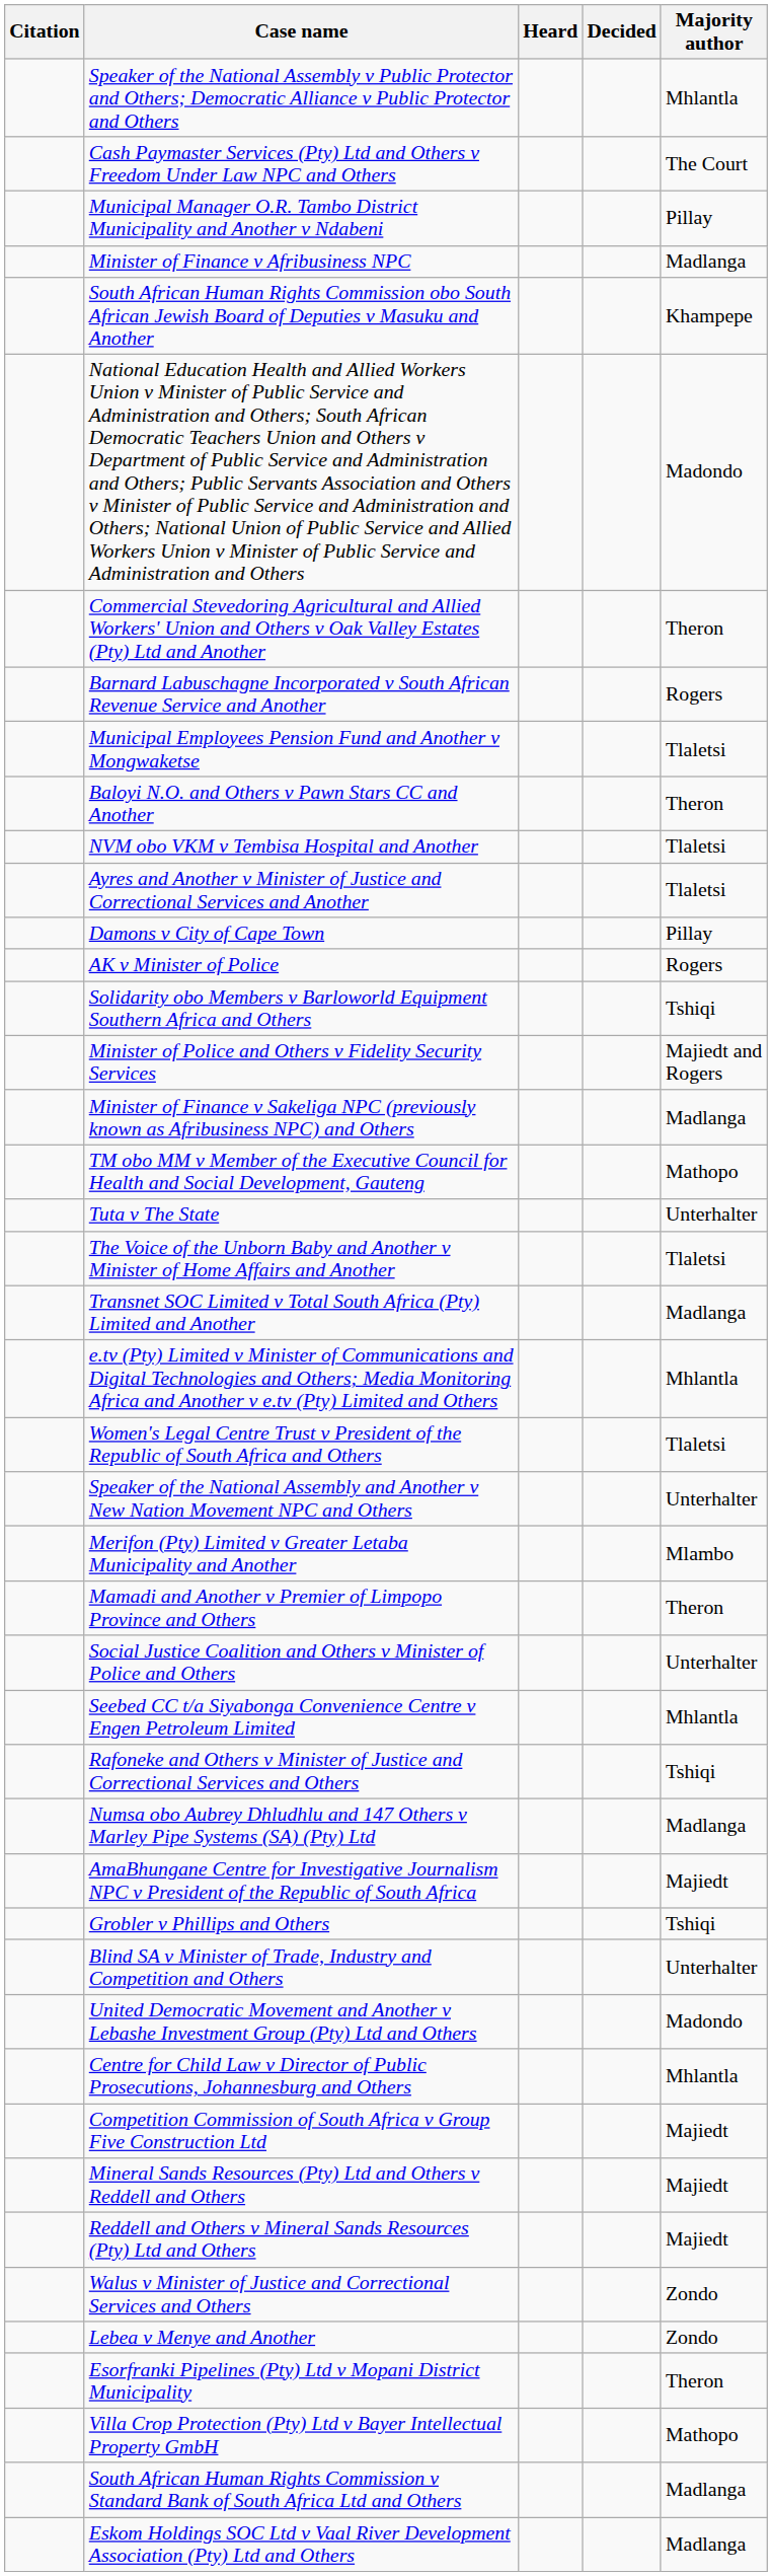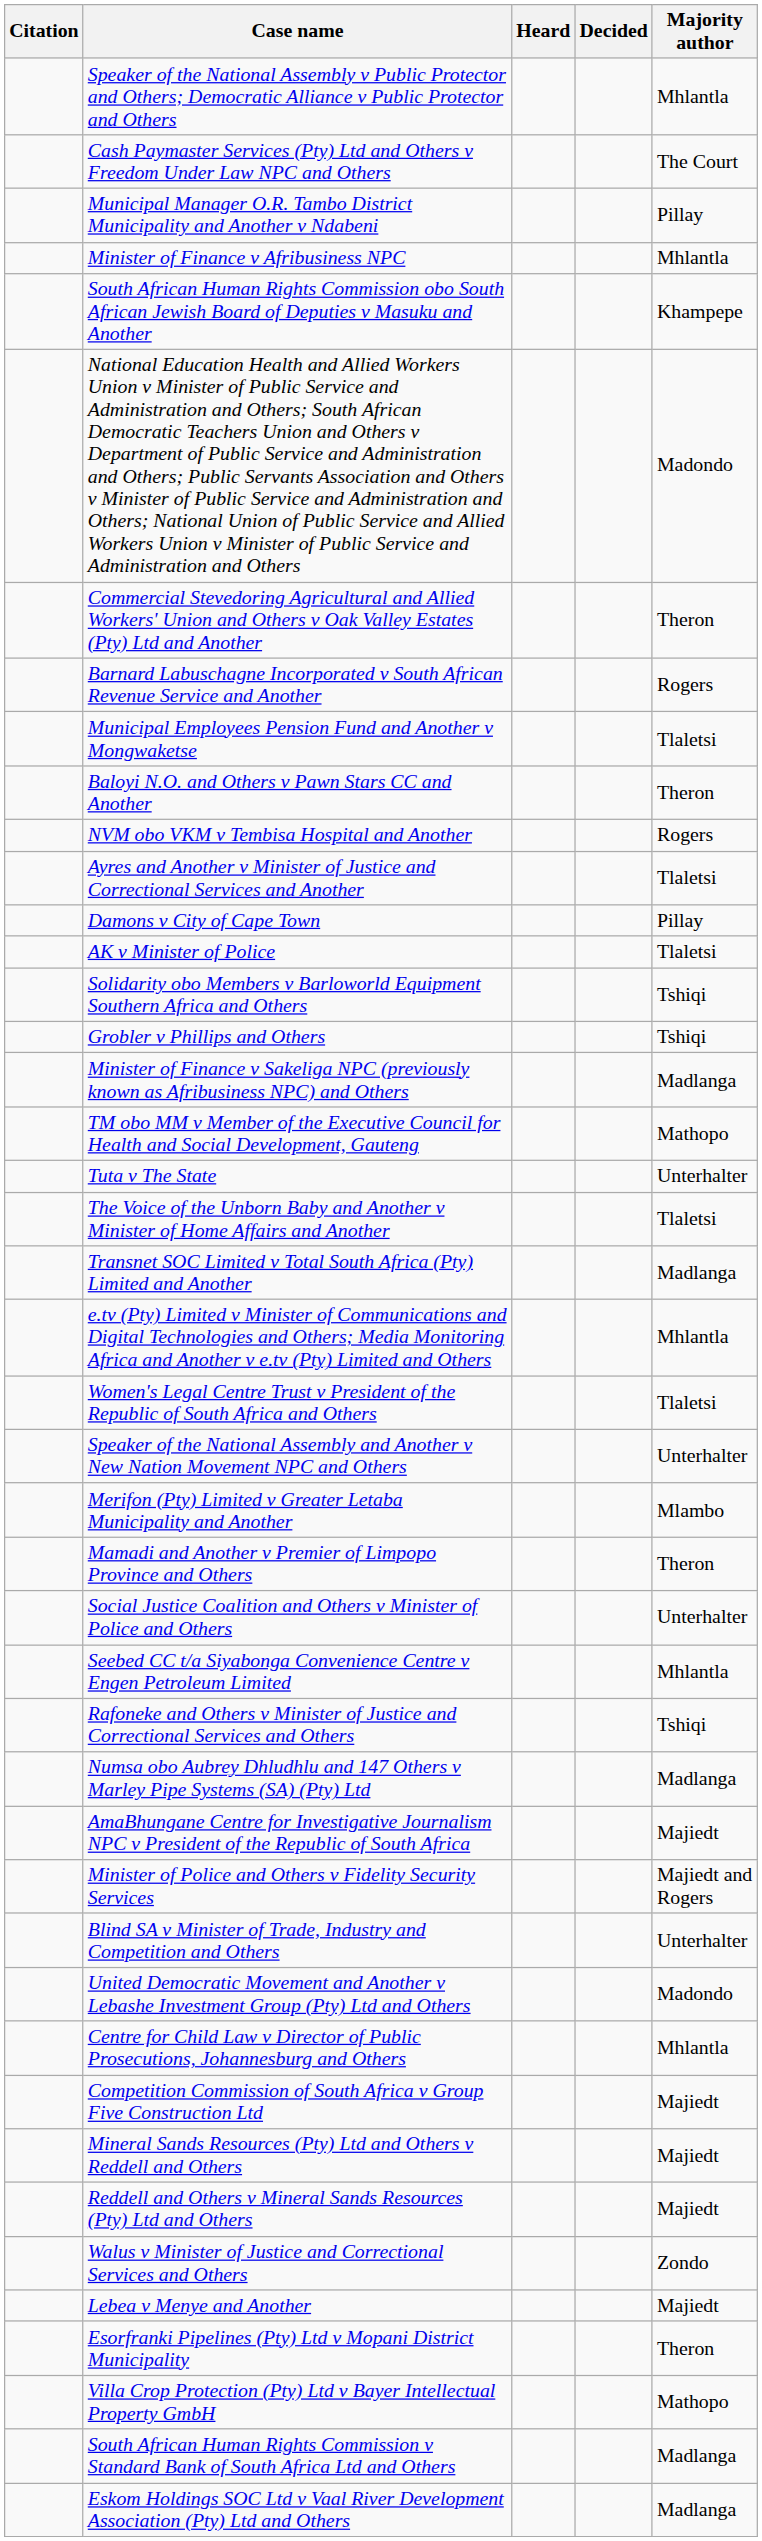Minister of Finance v Afribusiness NPC | Majority author: Madlanga -> Mhlantla
NVM obo VKM v Tembisa Hospital and Another | Majority author: Tlaletsi -> Rogers
AK v Minister of Police | Majority author: Rogers -> Tlaletsi
rows swapped: Minister of Police and Others v Fidelity Security Services <-> Grobler v Phillips and Others
Lebea v Menye and Another | Majority author: Zondo -> Majiedt
